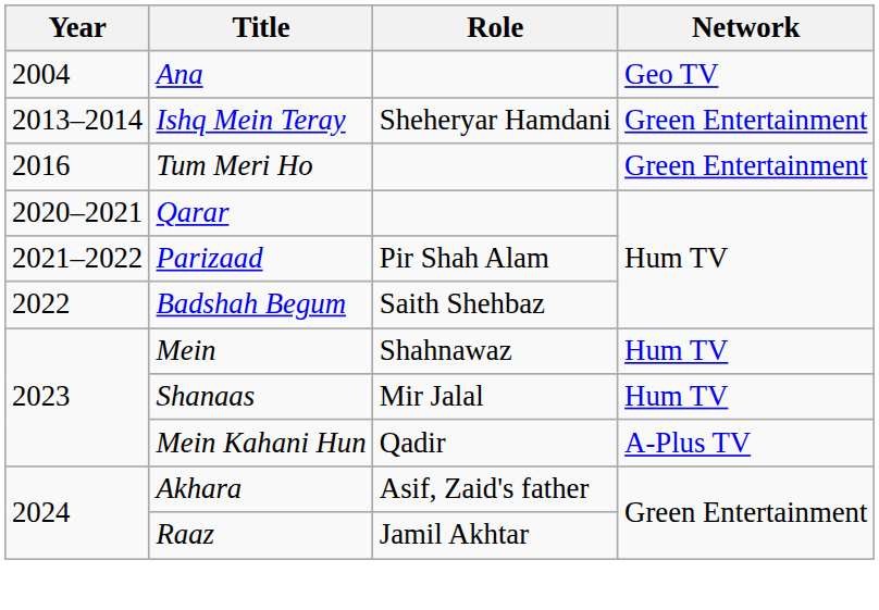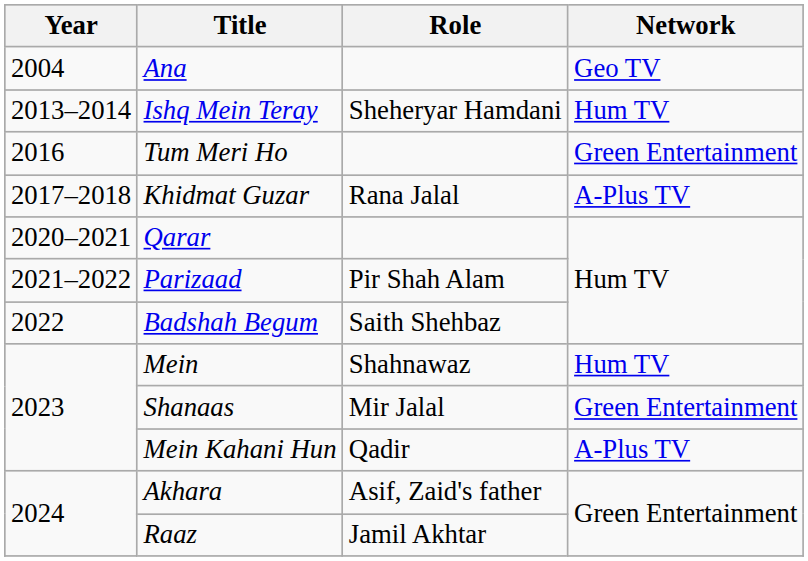Ishq Mein Teray | Network: Green Entertainment -> Hum TV
+ row: 2017–2018 | Khidmat Guzar | Rana Jalal | A-Plus TV
Shanaas | Network: Hum TV -> Green Entertainment
